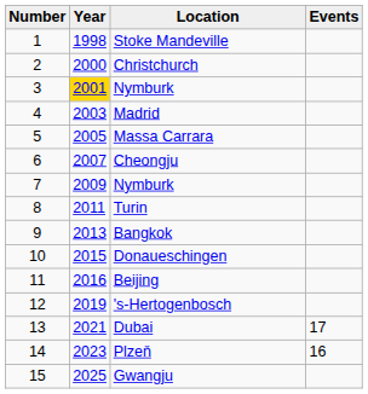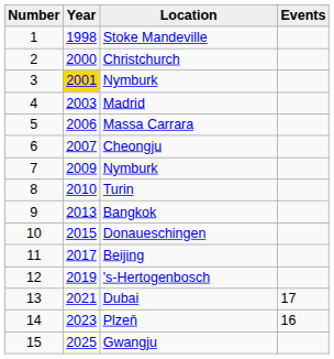Massa Carrara | Year: 2005 -> 2006
Turin | Year: 2011 -> 2010
Beijing | Year: 2016 -> 2017
Gwangju | Year: no background -> lightyellow background
